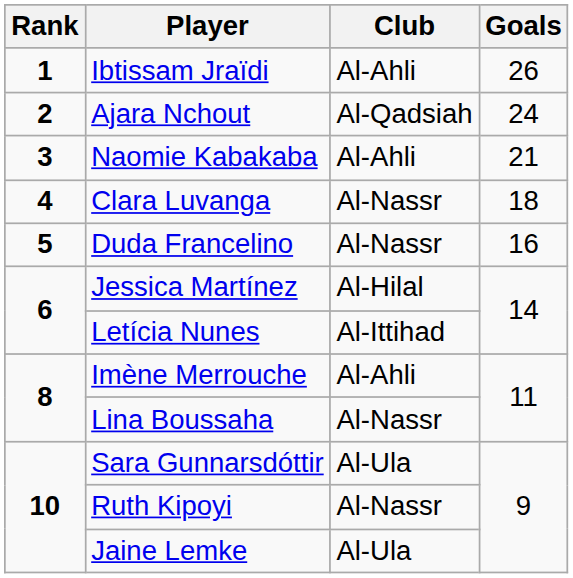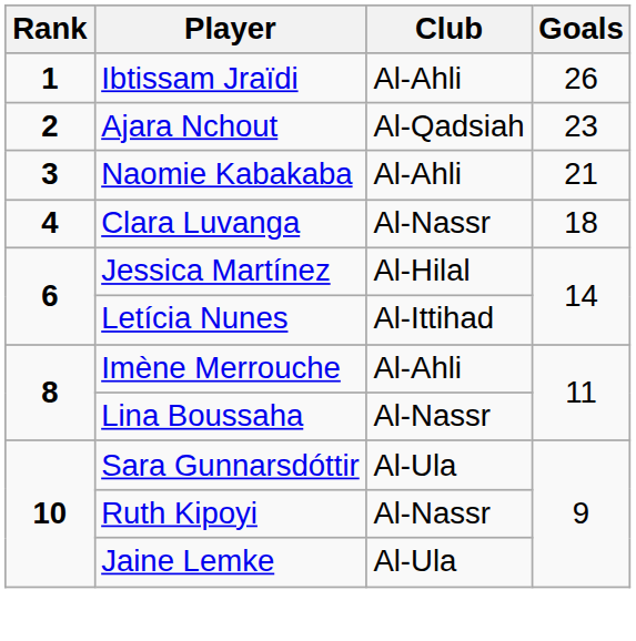Ajara Nchout | Goals: 24 -> 23
- row: 5 | Duda Francelino | Al-Nassr | 16
